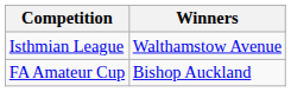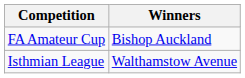rows swapped: Isthmian League <-> FA Amateur Cup
